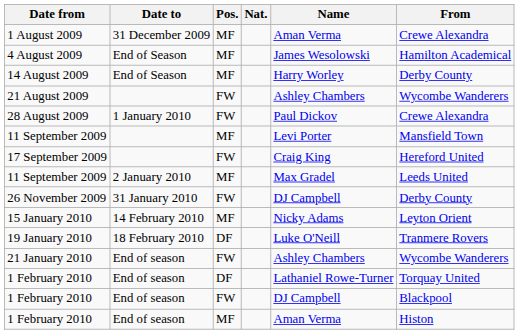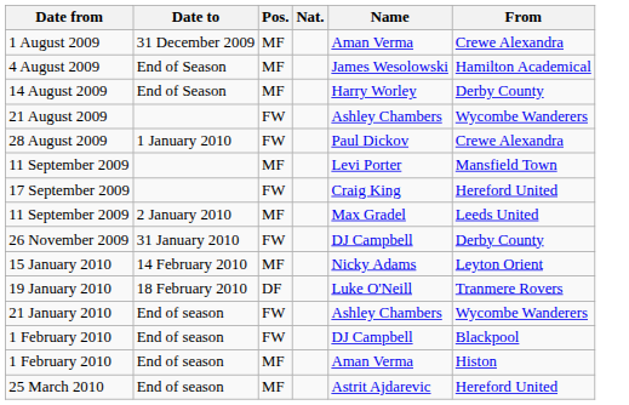- row: 1 February 2010 | End of season | DF | Lathaniel Rowe-Turner | Torquay United
+ row: 25 March 2010 | End of season | MF | Astrit Ajdarevic | Hereford United
